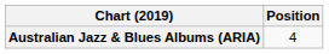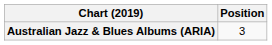Australian Jazz & Blues Albums (ARIA) | Position: 4 -> 3
